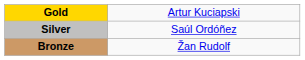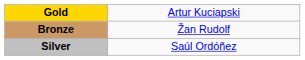rows swapped: Silver <-> Bronze
